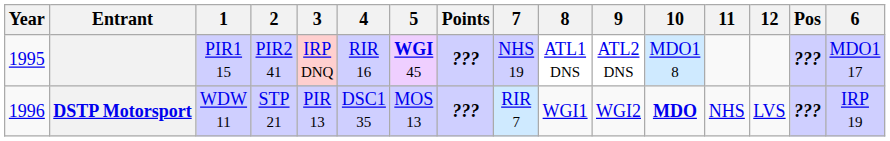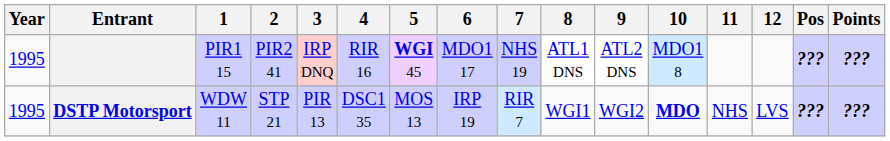columns swapped: 6 <-> Points
DSTP Motorsport | Year: 1996 -> 1995
